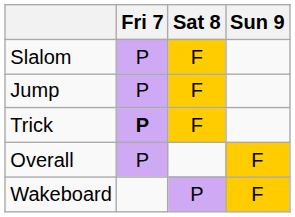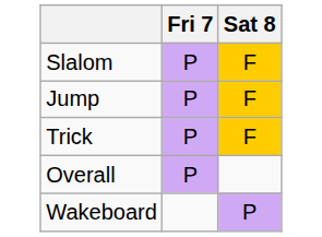- column: Sun 9 | F | F
Trick | Fri 7: bold -> normal
